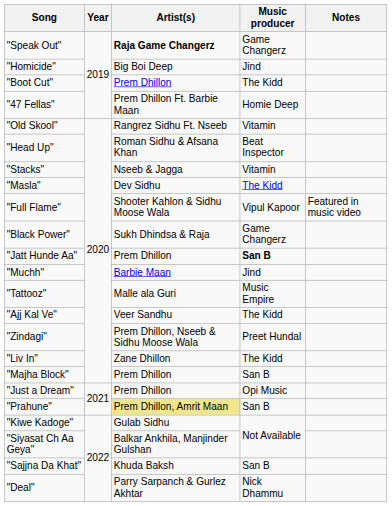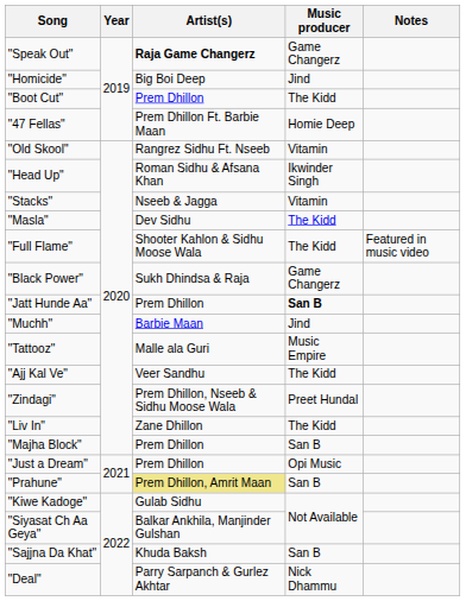"Head Up" | Music producer: Beat Inspector -> Ikwinder Singh
"Full Flame" | Music producer: Vipul Kapoor -> The Kidd
